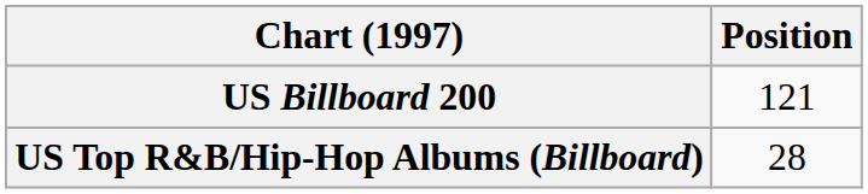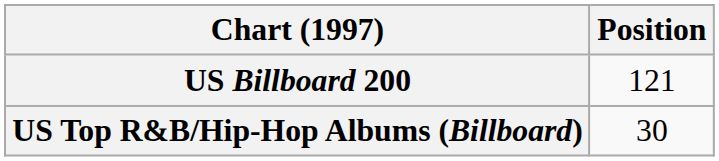US Top R&B/Hip-Hop Albums (Billboard) | Position: 28 -> 30
